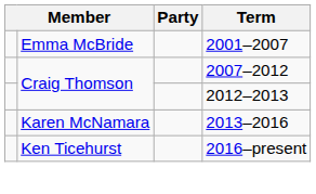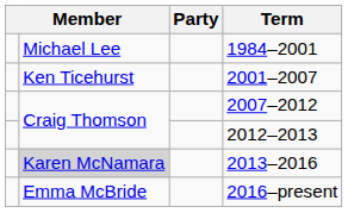+ row: Michael Lee | 1984–2001
2001–2007 | column 2: Emma McBride -> Ken Ticehurst
2013–2016 | column 2: no background -> lightgrey background
2016–present | column 2: Ken Ticehurst -> Emma McBride
